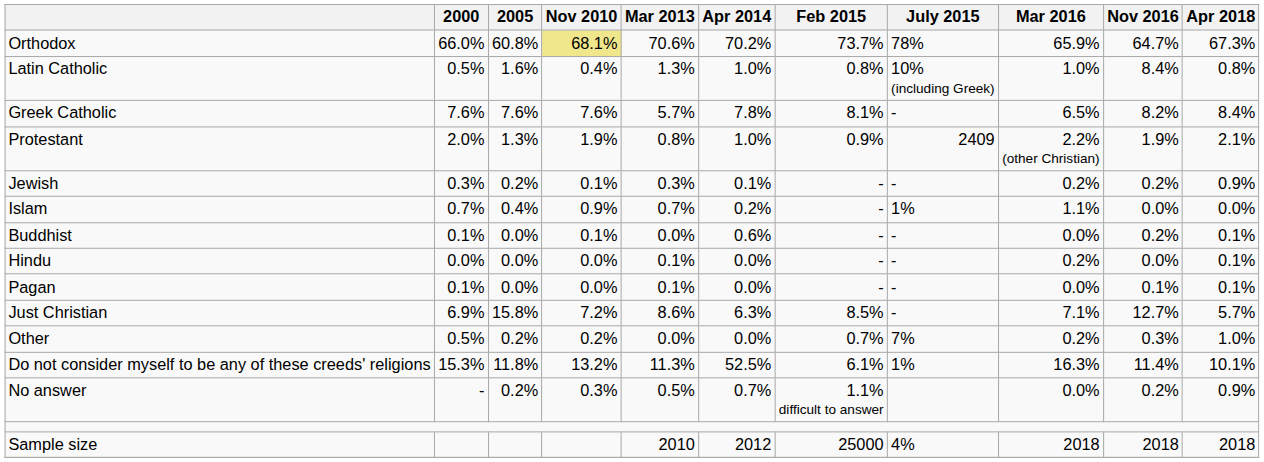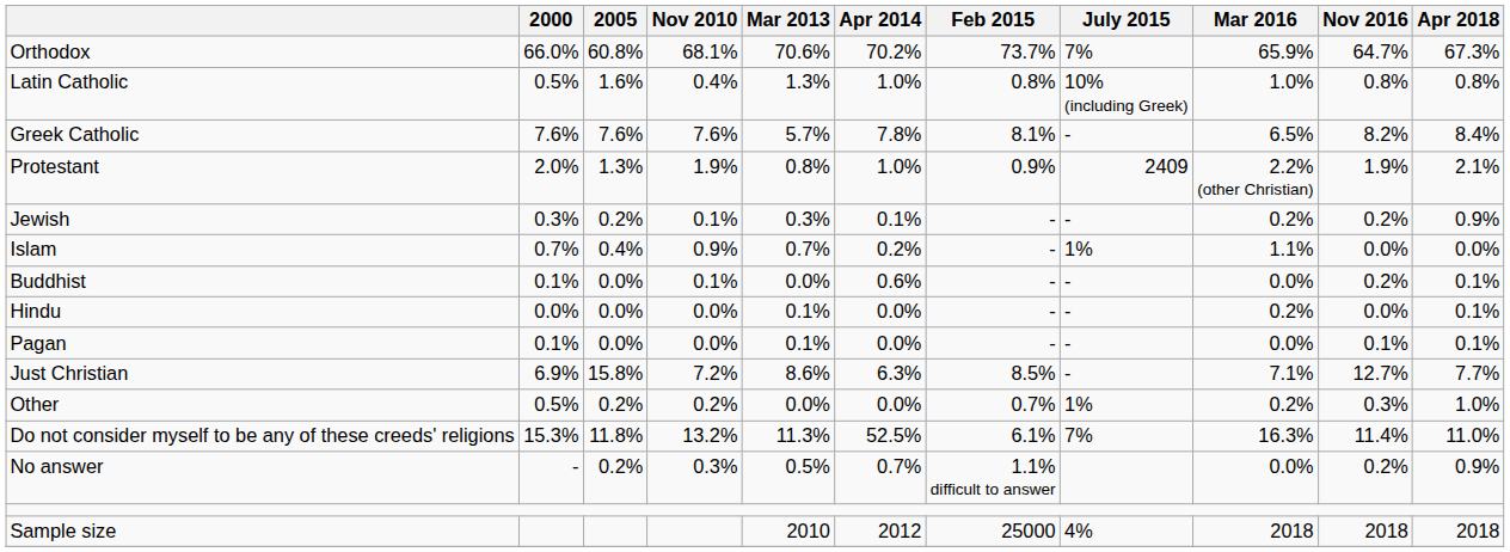Orthodox | Nov 2010: khaki background -> no background
Orthodox | July 2015: 78% -> 7%
Latin Catholic | Nov 2016: 8.4% -> 0.8%
Just Christian | Apr 2018: 5.7% -> 7.7%
Other | July 2015: 7% -> 1%
Do not consider myself to be any of these creeds' religions | July 2015: 1% -> 7%
Do not consider myself to be any of these creeds' religions | Apr 2018: 10.1% -> 11.0%
